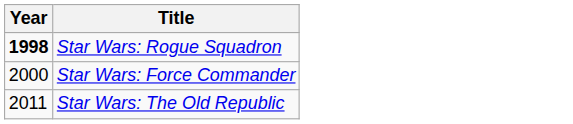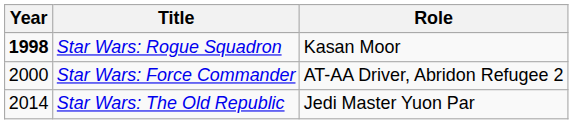+ column: Role | Kasan Moor | AT-AA Driver, Abridon Refugee 2 | Jedi Master Yuon Par
Star Wars: The Old Republic | Year: 2011 -> 2014
